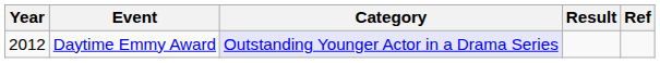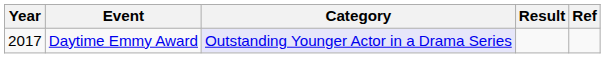Daytime Emmy Award | Year: 2012 -> 2017
